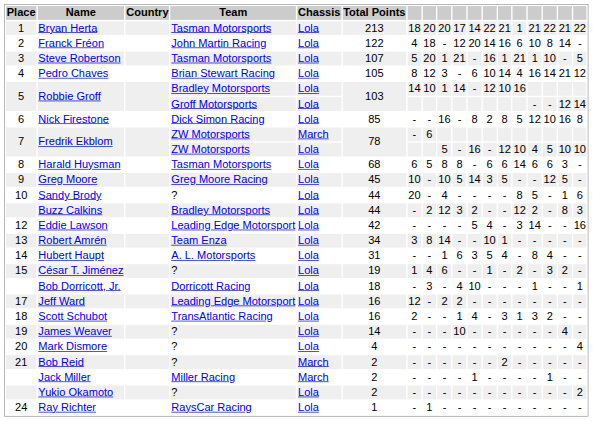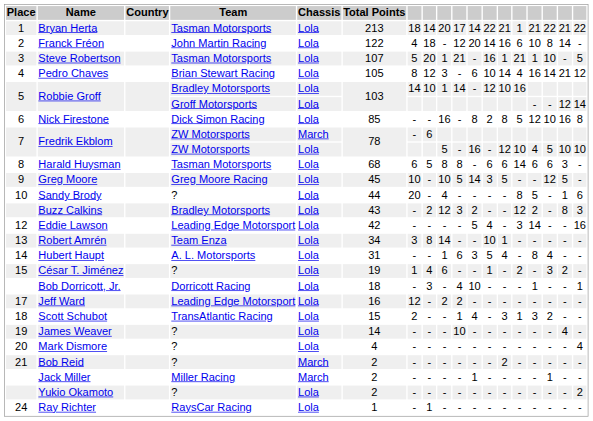Bryan Herta | column 8: 20 -> 14
Buzz Calkins | Total Points: 44 -> 43
Scott Schubot | Total Points: 16 -> 15
